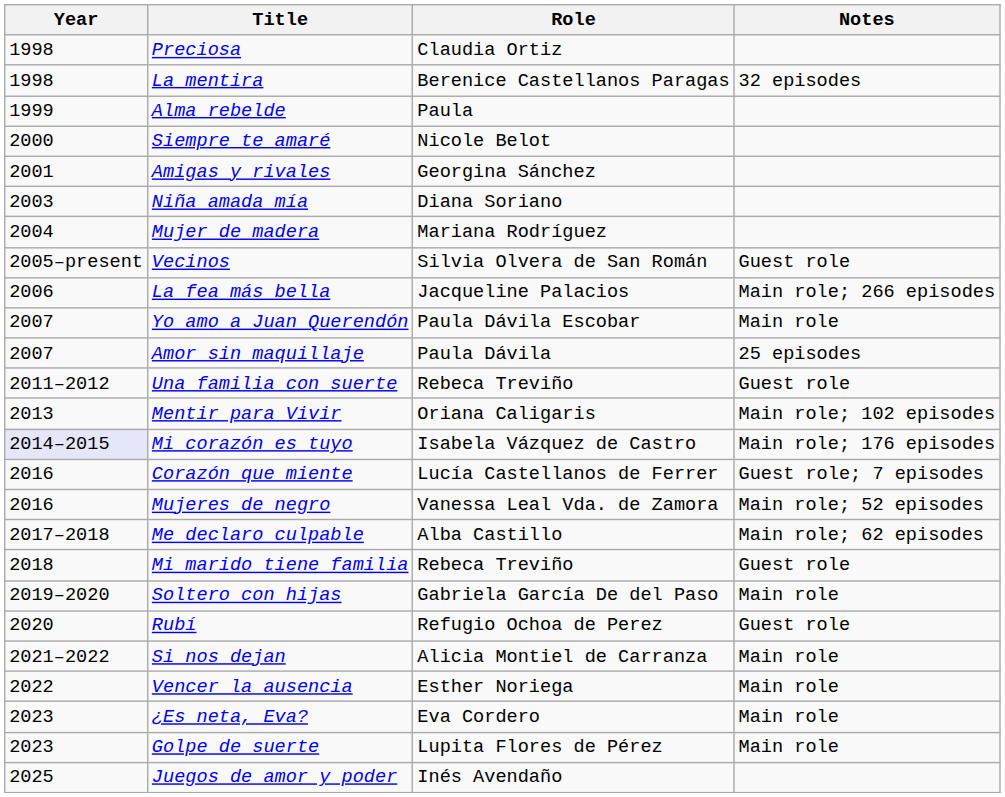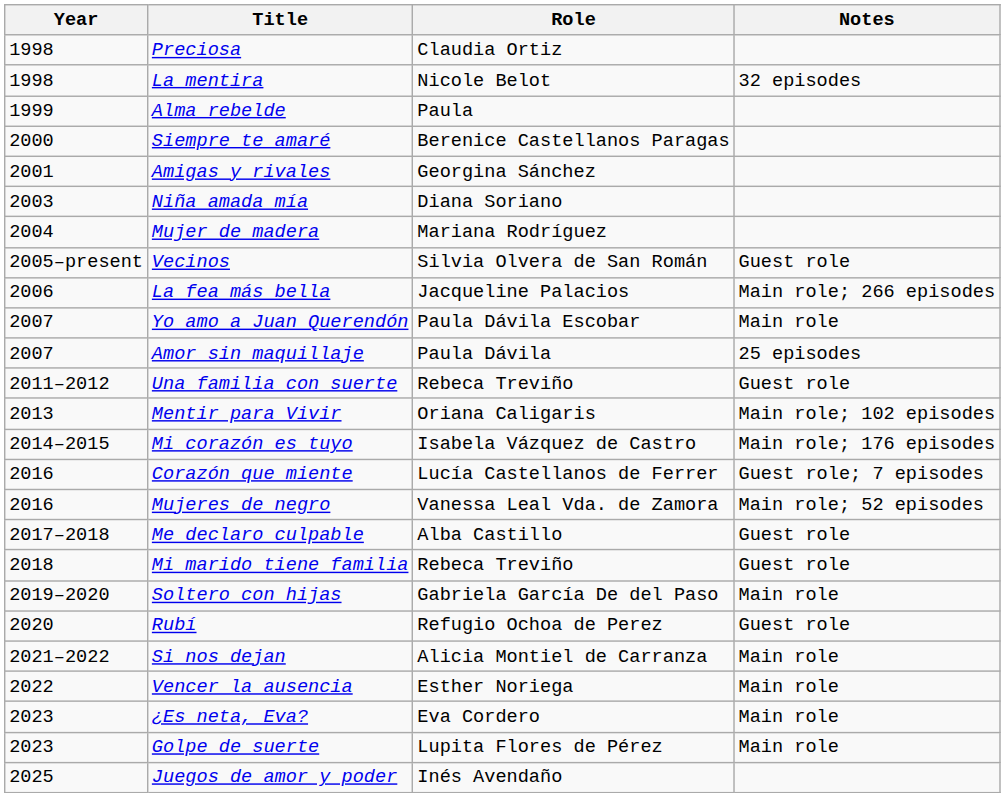La mentira | Role: Berenice Castellanos Paragas -> Nicole Belot
Siempre te amaré | Role: Nicole Belot -> Berenice Castellanos Paragas
Mi corazón es tuyo | Year: lavender background -> no background
Me declaro culpable | Notes: Main role; 62 episodes -> Guest role
